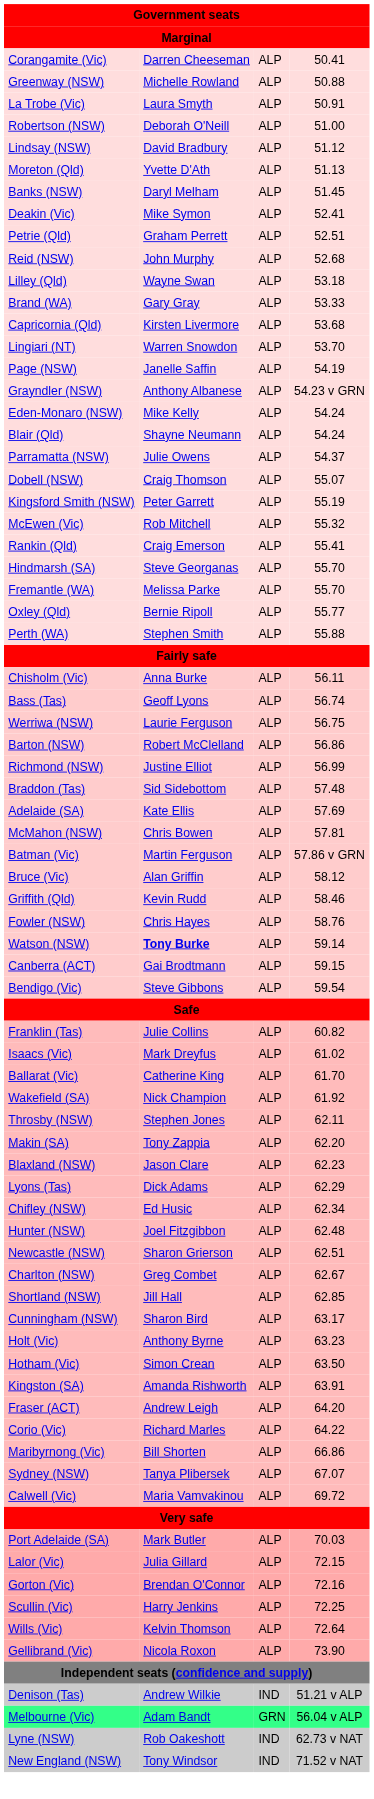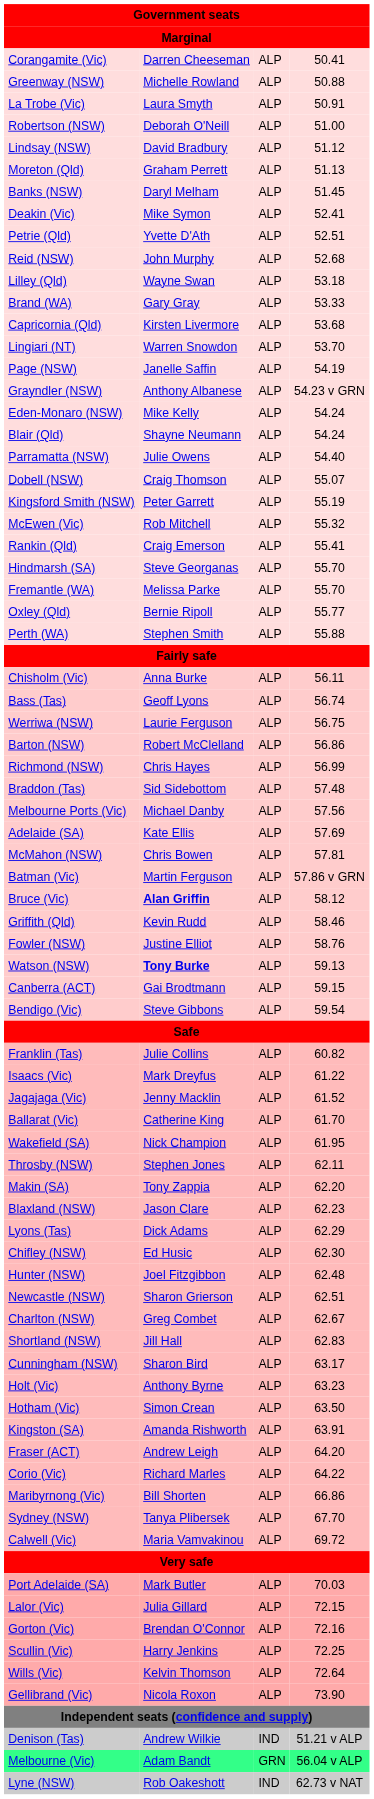Moreton (Qld) | column 2: Yvette D'Ath -> Graham Perrett
Petrie (Qld) | column 2: Graham Perrett -> Yvette D'Ath
Parramatta (NSW) | column 4: 54.37 -> 54.40
Richmond (NSW) | column 2: Justine Elliot -> Chris Hayes
+ row: Melbourne Ports (Vic) | Michael Danby | ALP | 57.56
Bruce (Vic) | column 2: normal -> bold
Fowler (NSW) | column 2: Chris Hayes -> Justine Elliot
Watson (NSW) | column 4: 59.14 -> 59.13
Isaacs (Vic) | column 4: 61.02 -> 61.22
+ row: Jagajaga (Vic) | Jenny Macklin | ALP | 61.52
Wakefield (SA) | column 4: 61.92 -> 61.95
Chifley (NSW) | column 4: 62.34 -> 62.30
Shortland (NSW) | column 4: 62.85 -> 62.83
Sydney (NSW) | column 4: 67.07 -> 67.70
- row: New England (NSW) | Tony Windsor | IND | 71.52 v NAT
